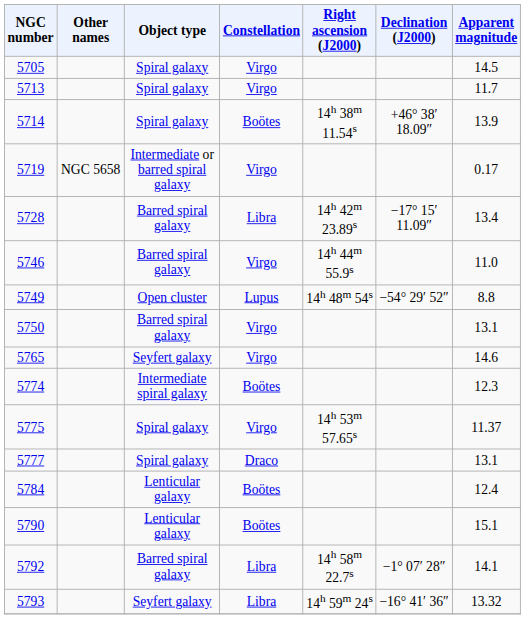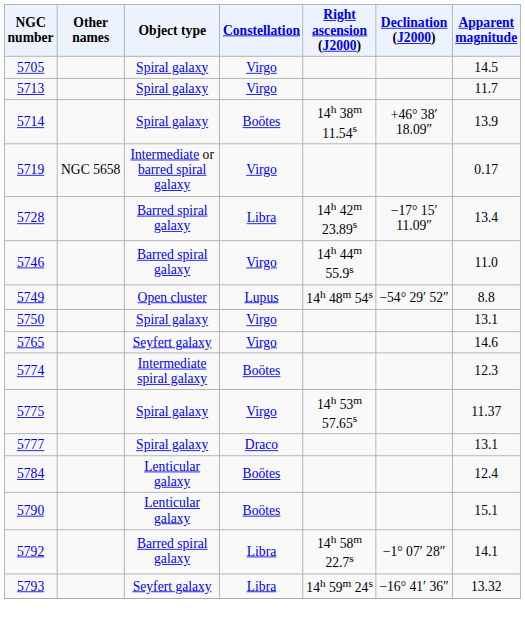5750 | Object type: Barred spiral galaxy -> Spiral galaxy
